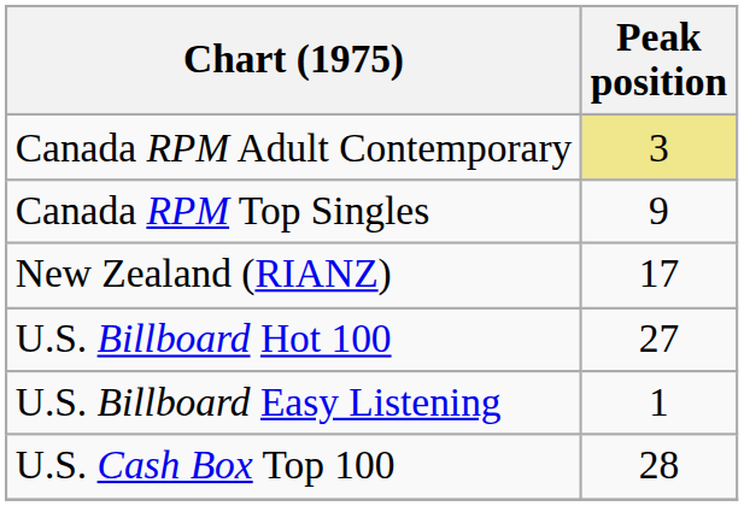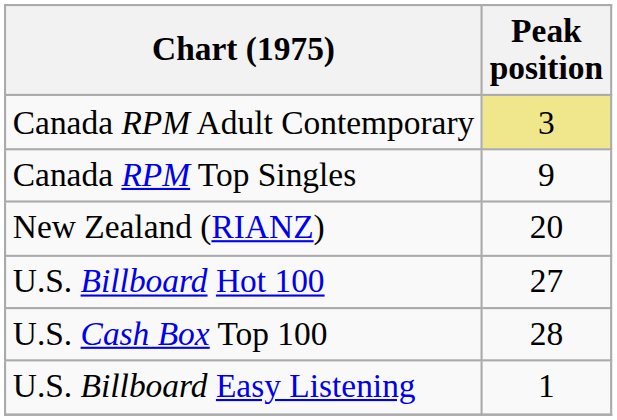New Zealand (RIANZ) | Peak position: 17 -> 20
rows swapped: U.S. Billboard Easy Listening <-> U.S. Cash Box Top 100
